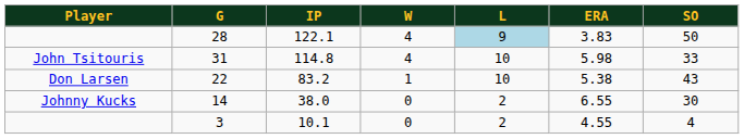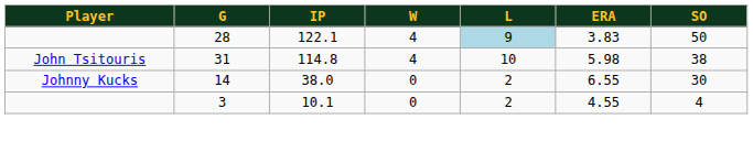31 | SO: 33 -> 38
- row: Don Larsen | 22 | 83.2 | 1 | 10 | 5.38 | 43
